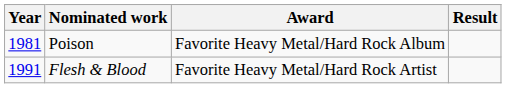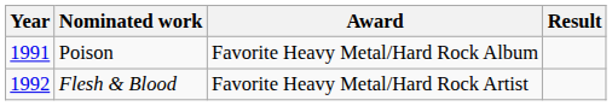Poison | Year: 1981 -> 1991
Flesh & Blood | Year: 1991 -> 1992
